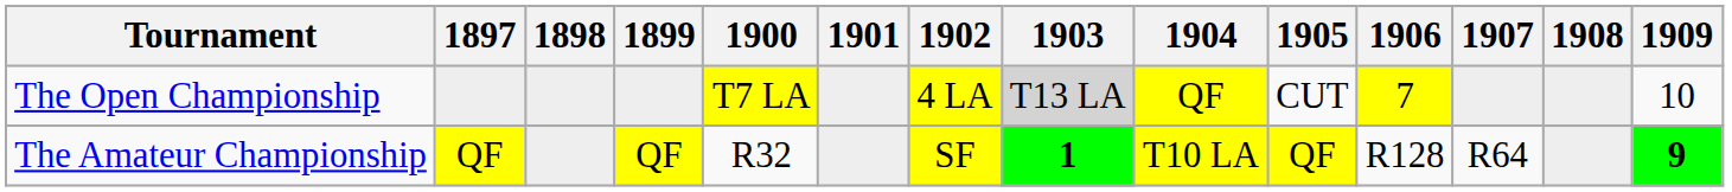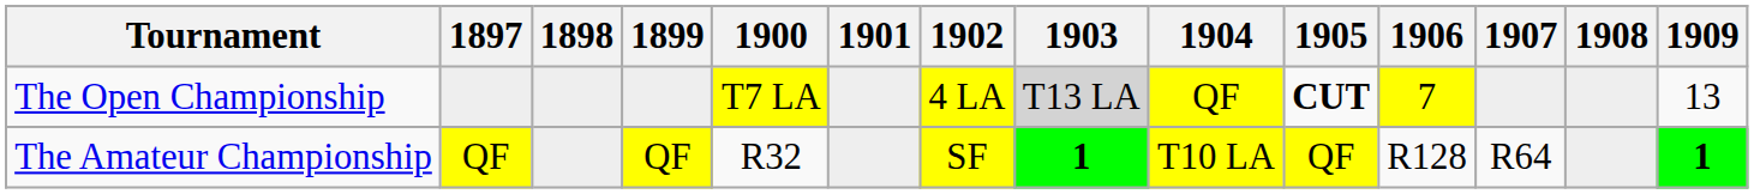The Open Championship | 1905: normal -> bold
The Open Championship | 1909: 10 -> 13
The Amateur Championship | 1909: 9 -> 1
